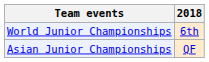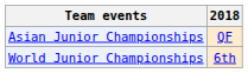rows swapped: Asian Junior Championships <-> World Junior Championships
